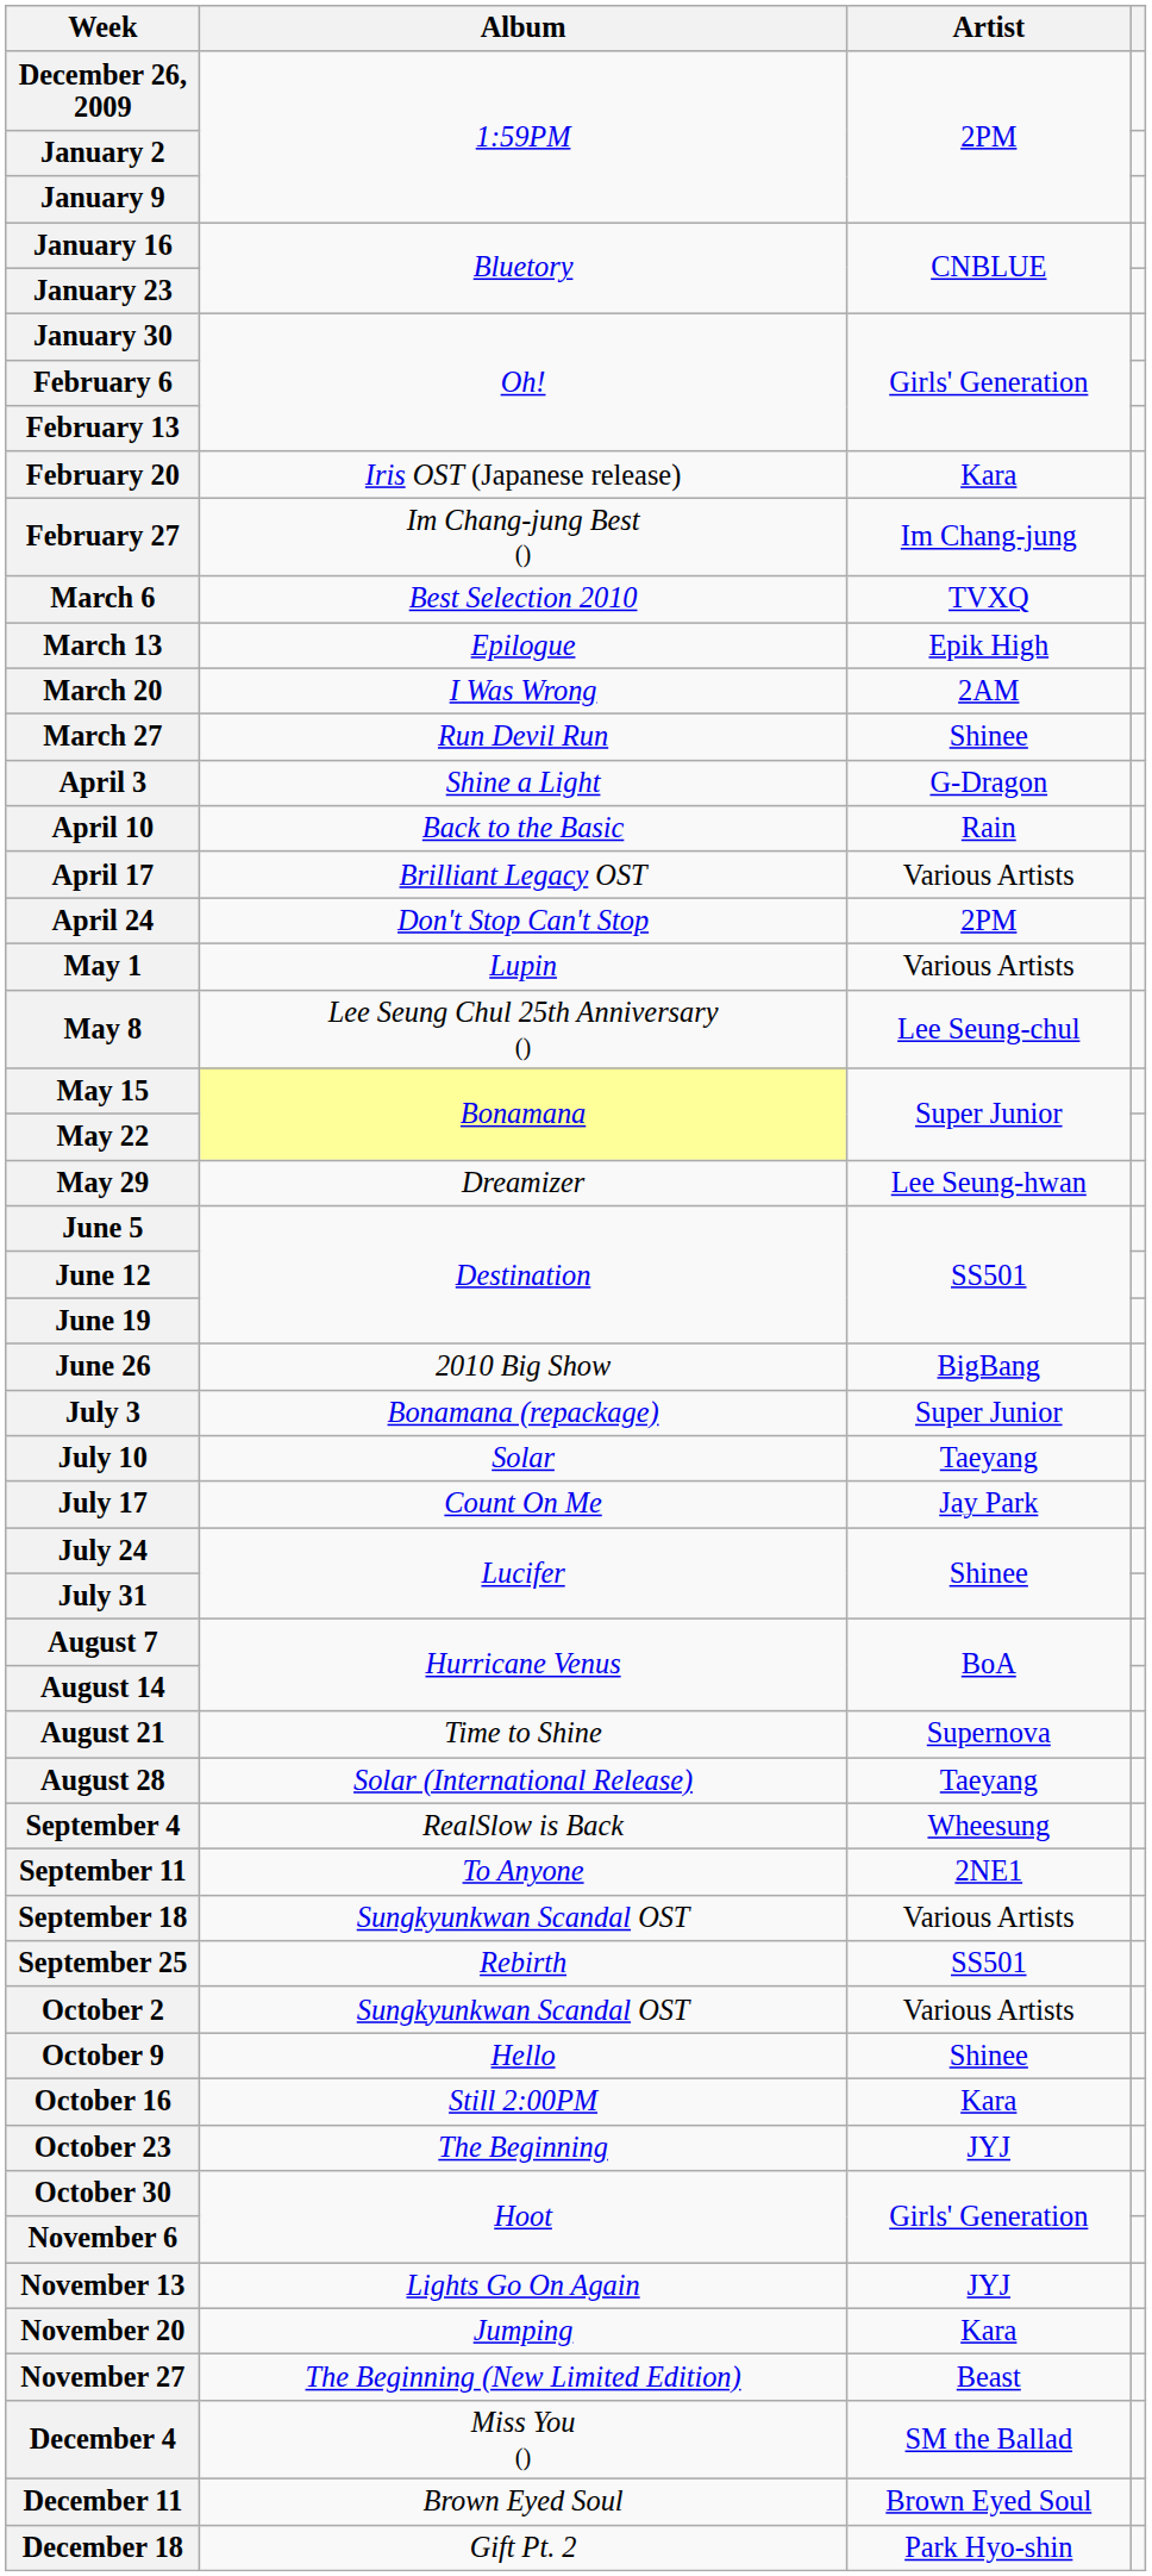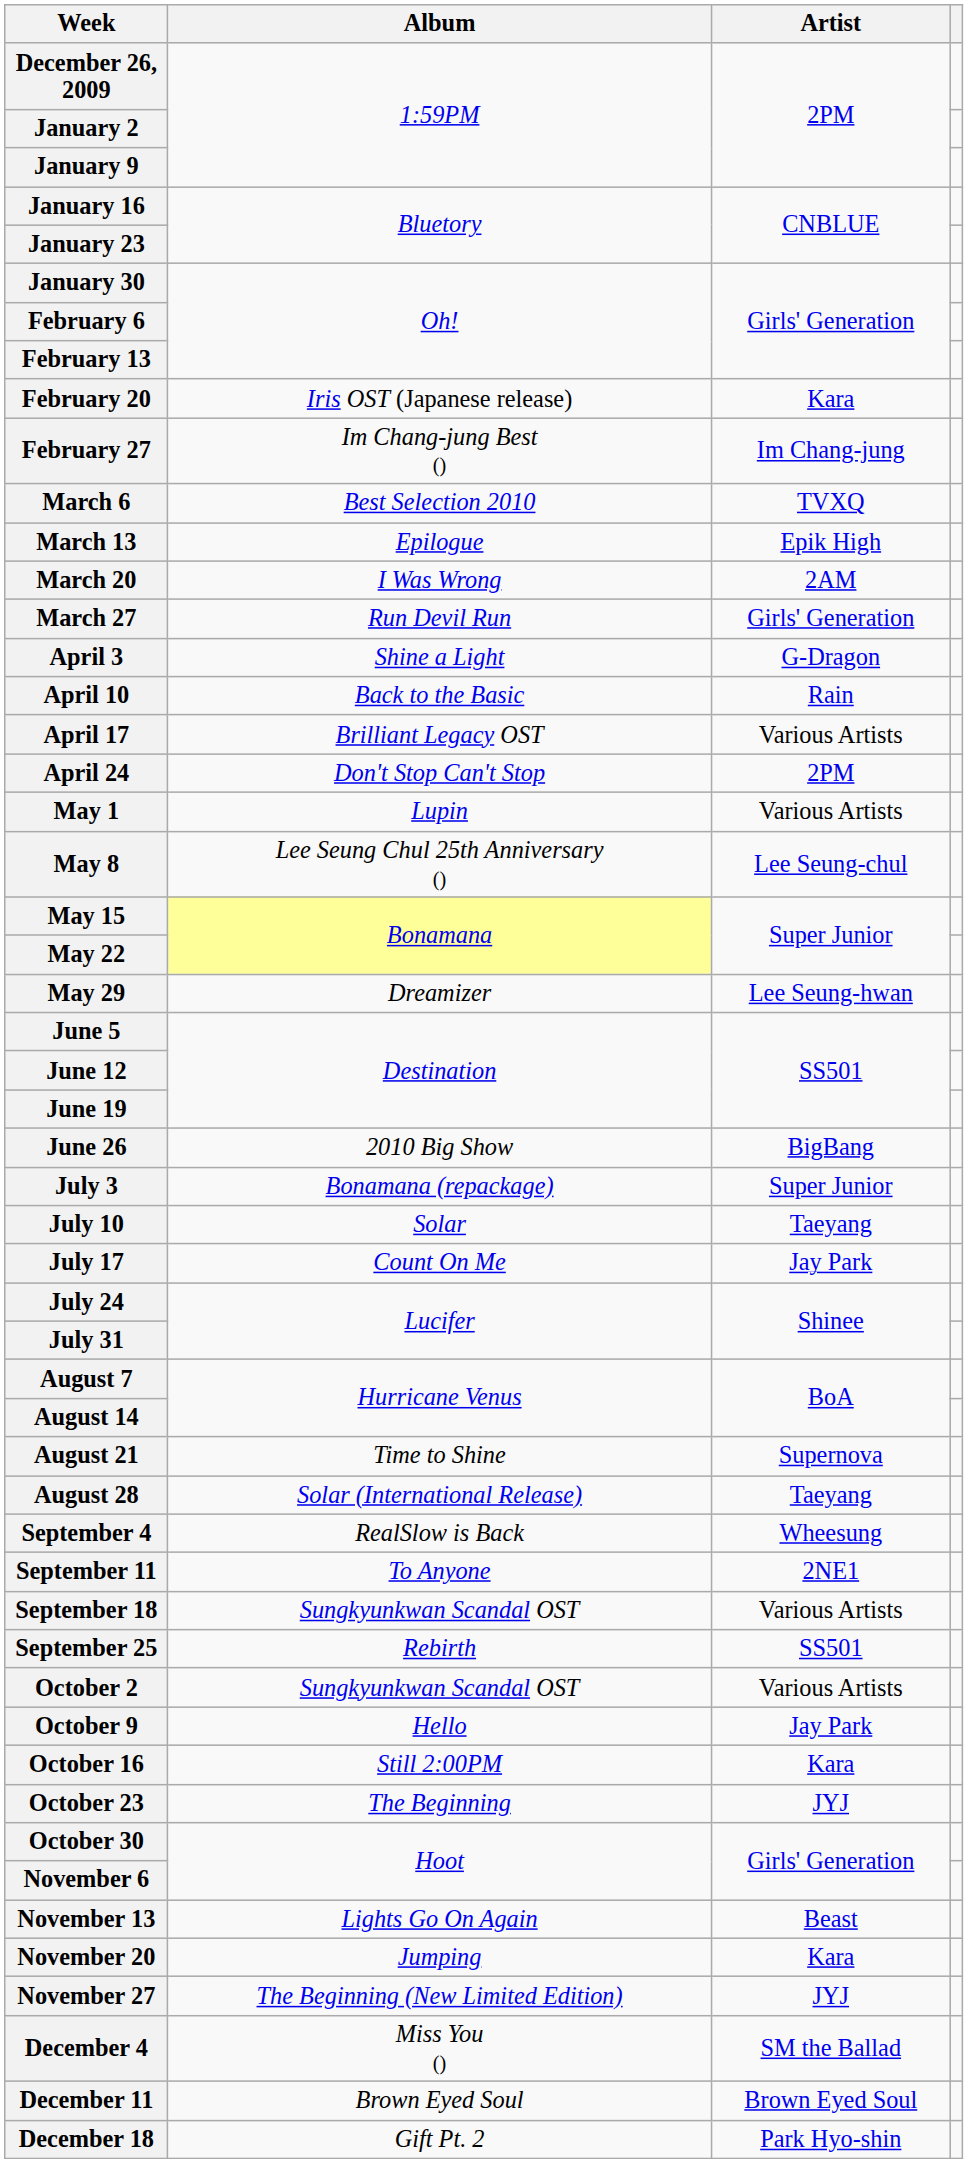March 27 | Artist: Shinee -> Girls' Generation
October 9 | Artist: Shinee -> Jay Park
November 13 | Artist: JYJ -> Beast
November 27 | Artist: Beast -> JYJ
